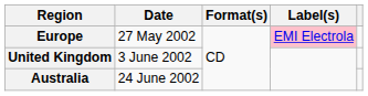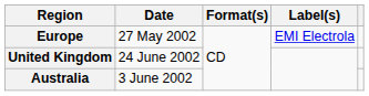Europe | Label(s): pink background -> no background
United Kingdom | Date: 3 June 2002 -> 24 June 2002
Australia | Date: 24 June 2002 -> 3 June 2002
